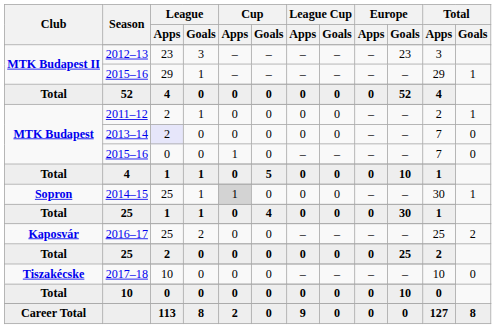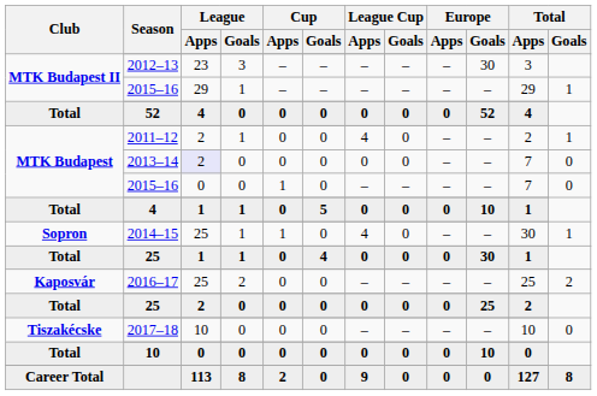2012–13 | Europe / Goals: 23 -> 30
2011–12 | League Cup / Apps: 0 -> 4
2014–15 | Cup / Apps: lightgrey background -> no background
2014–15 | League Cup / Apps: 0 -> 4
